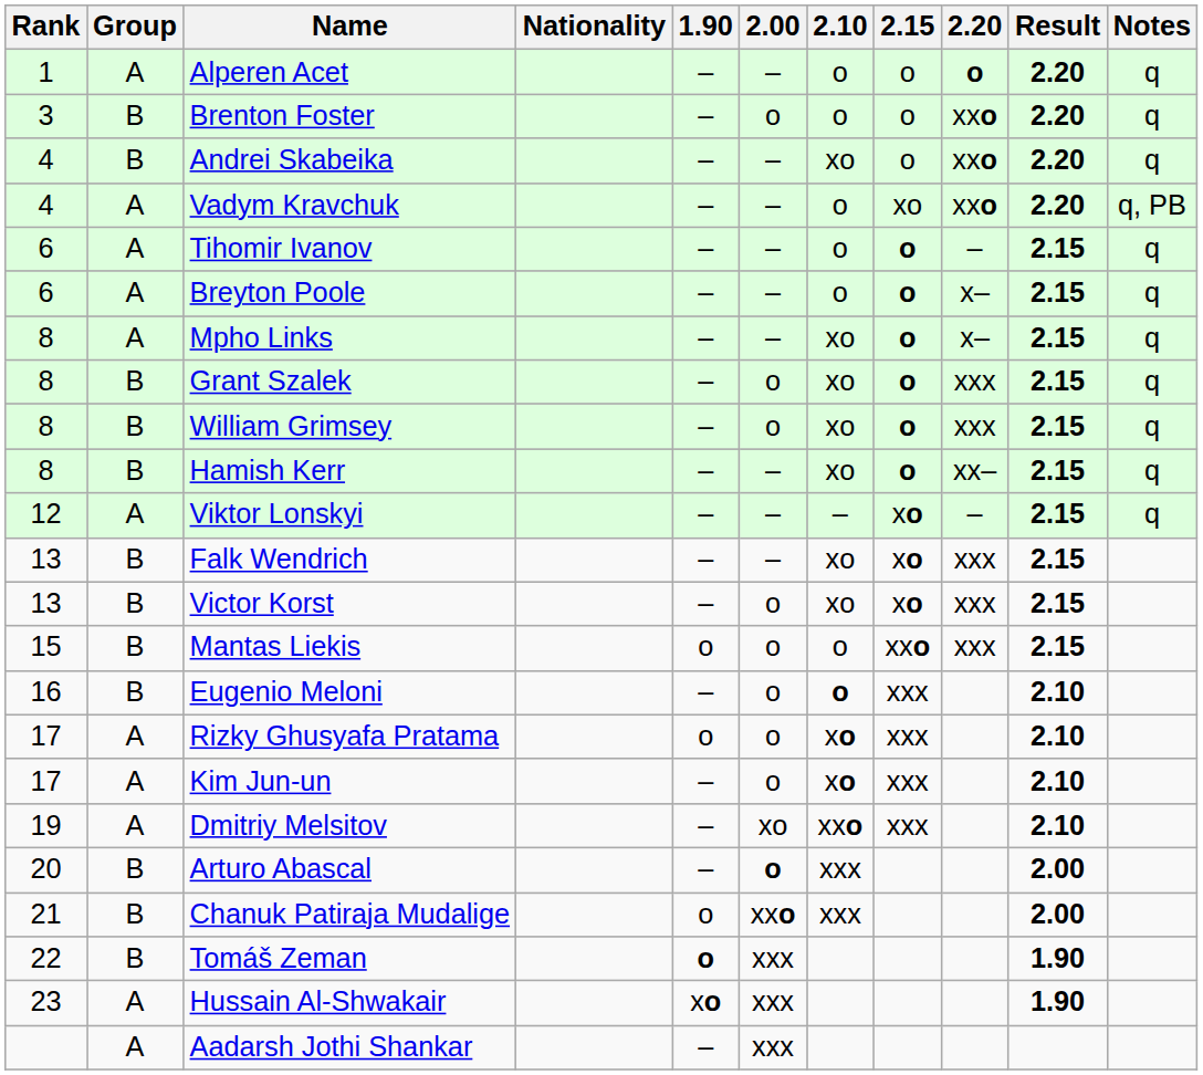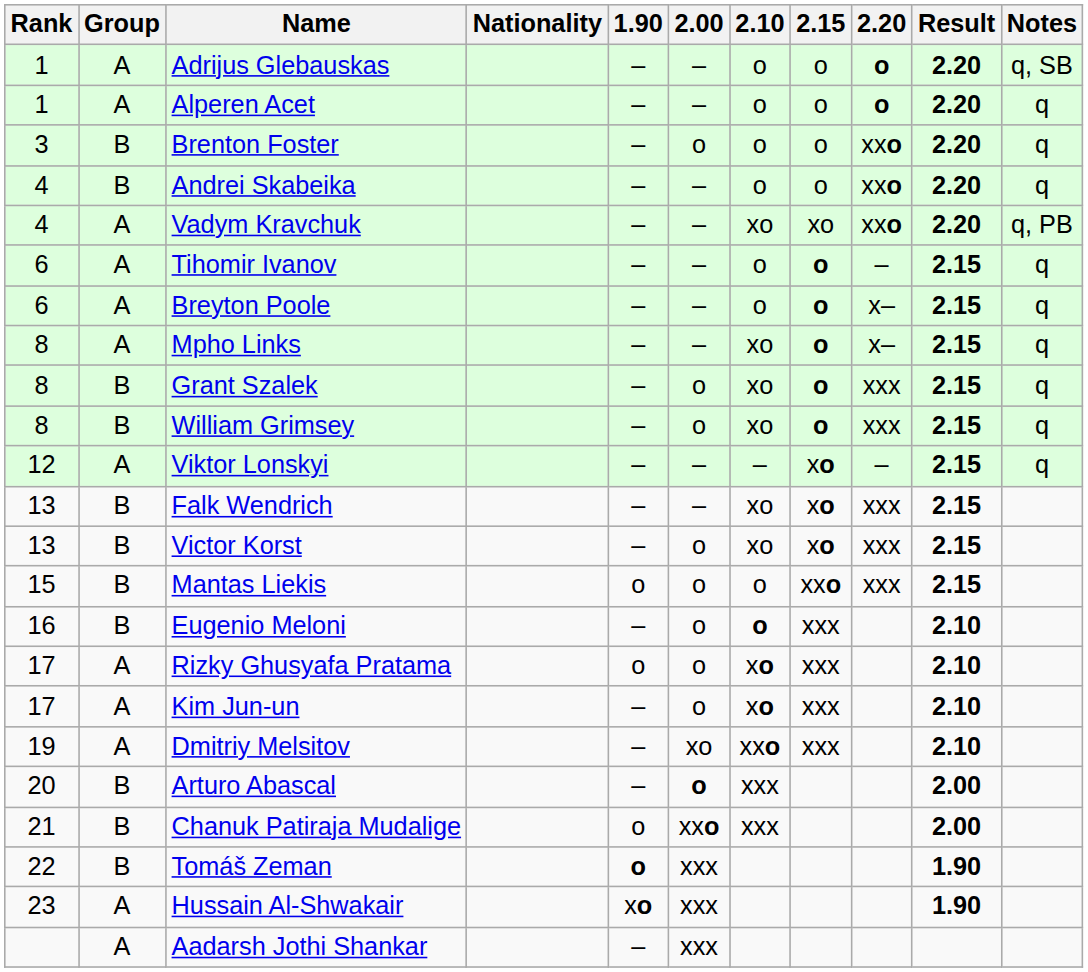+ row: 1 | A | Adrijus Glebauskas | – | – | o | o | o | 2.20 | q, SB
Andrei Skabeika | 2.10: xo -> o
Vadym Kravchuk | 2.10: o -> xo
- row: 8 | B | Hamish Kerr | – | – | xo | o | xx– | 2.15 | q
